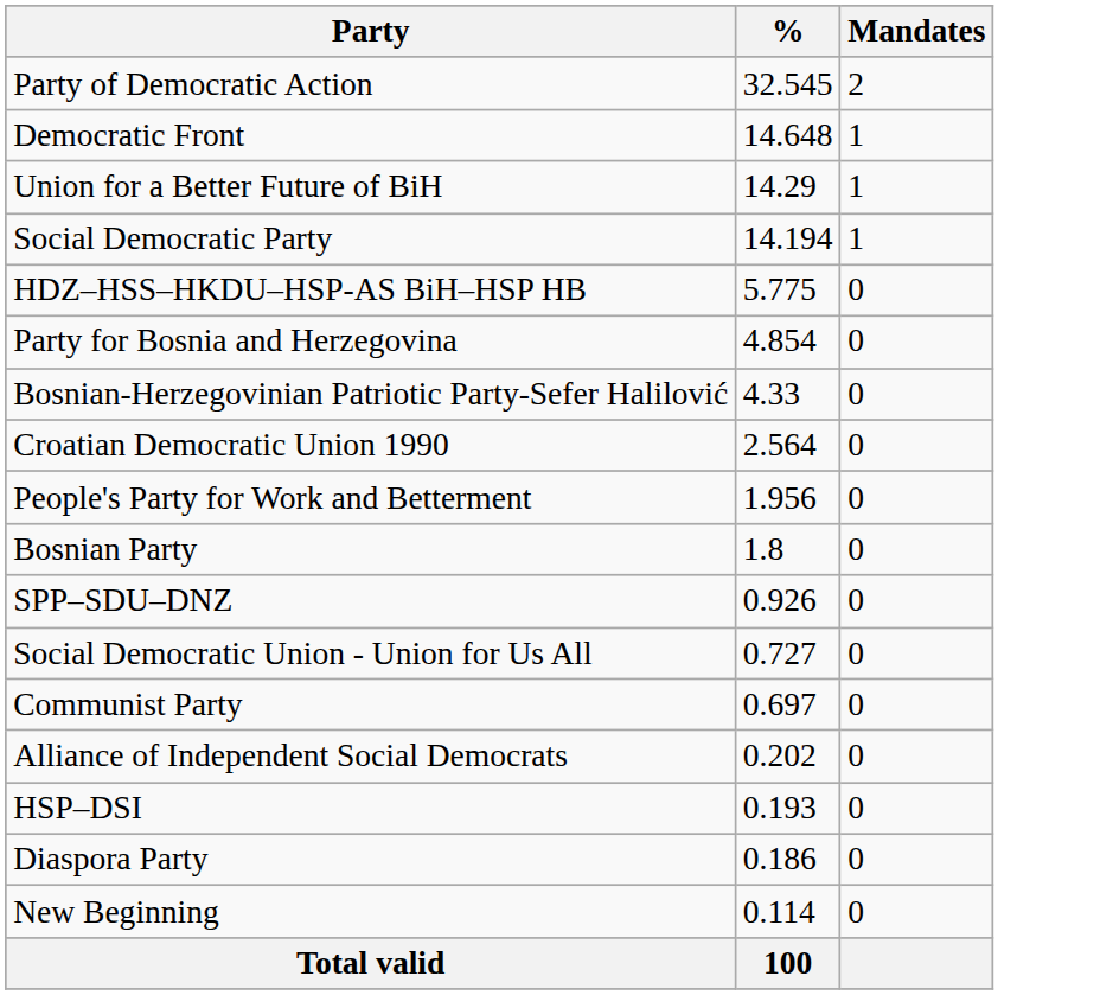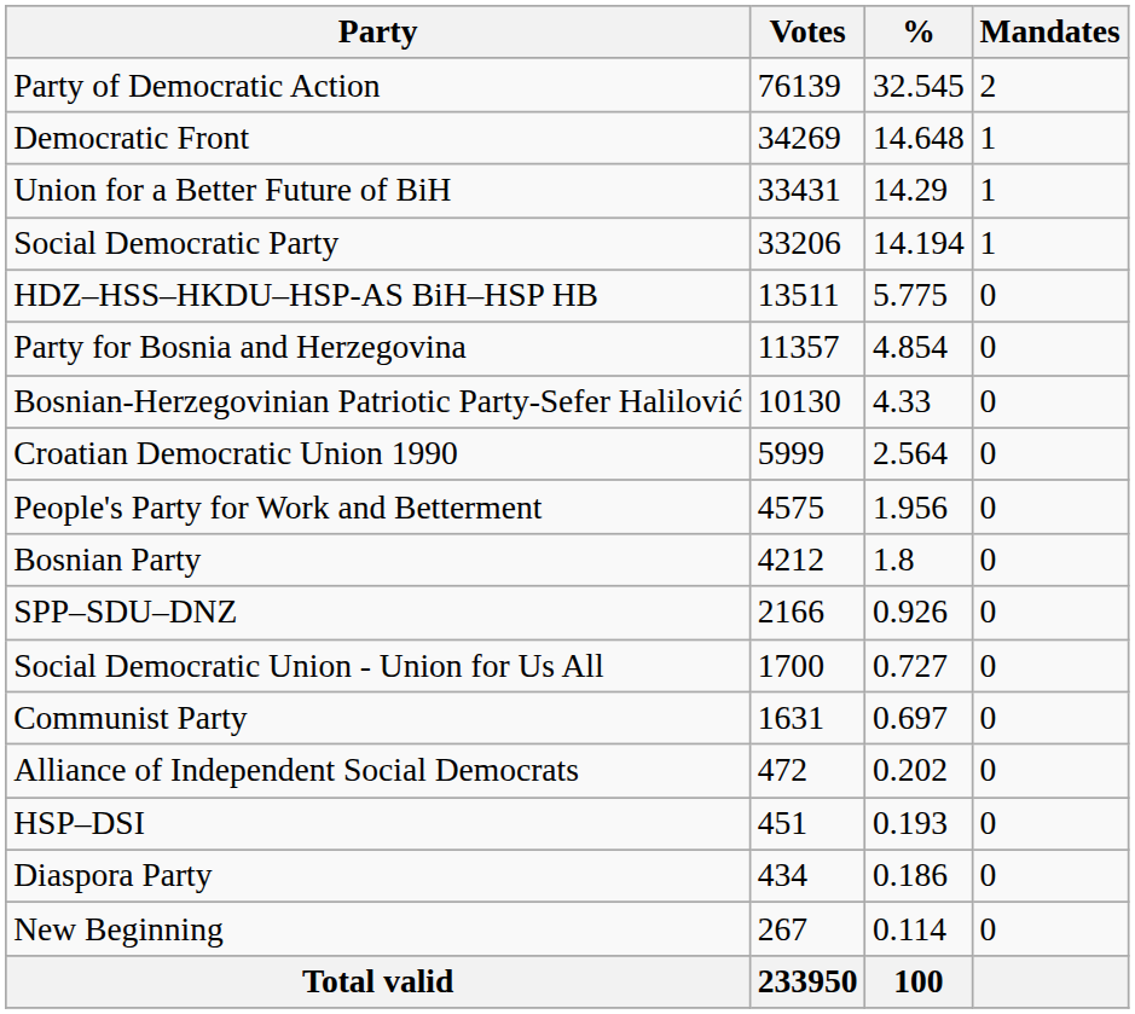+ column: Votes | 76139 | 34269 | 33431 | 33206 | 13511 | 11357 | 10130 | 5999 | 4575 | 4212 | 2166 | 1700 | 1631 | 472 | 451 | 434 | 267 | 233950
